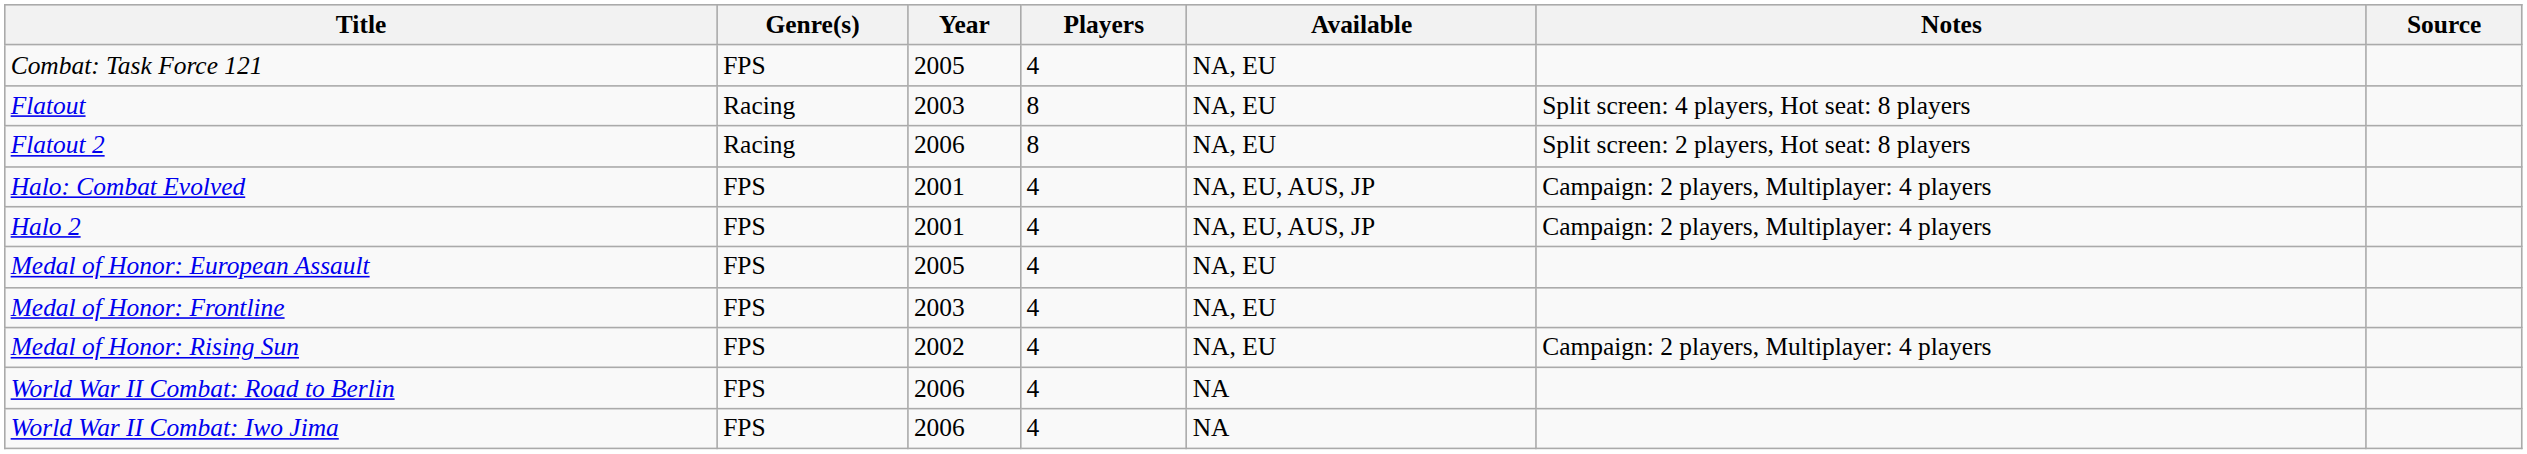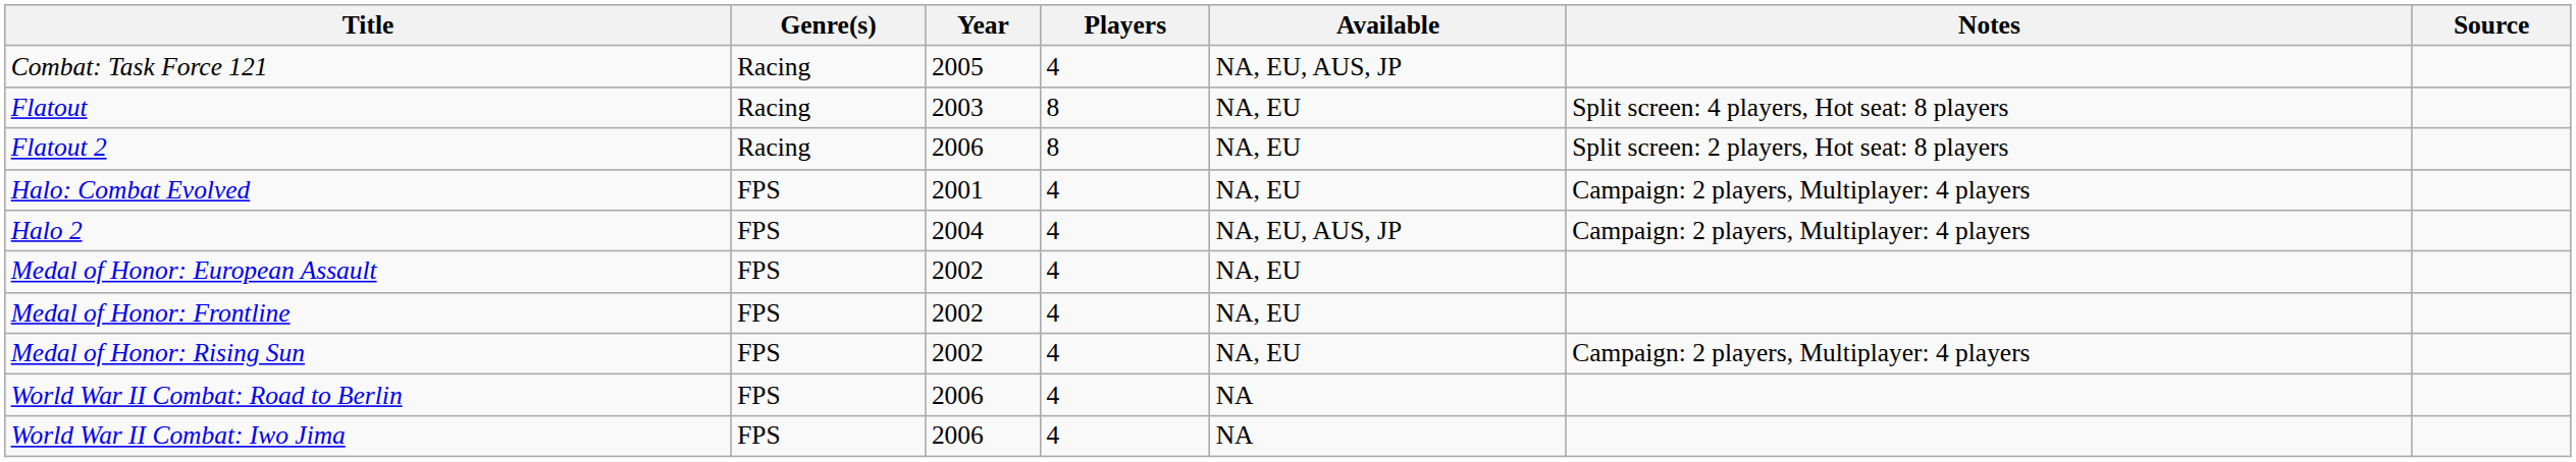Combat: Task Force 121 | Genre(s): FPS -> Racing
Combat: Task Force 121 | Available: NA, EU -> NA, EU, AUS, JP
Halo: Combat Evolved | Available: NA, EU, AUS, JP -> NA, EU
Halo 2 | Year: 2001 -> 2004
Medal of Honor: European Assault | Year: 2005 -> 2002
Medal of Honor: Frontline | Year: 2003 -> 2002
